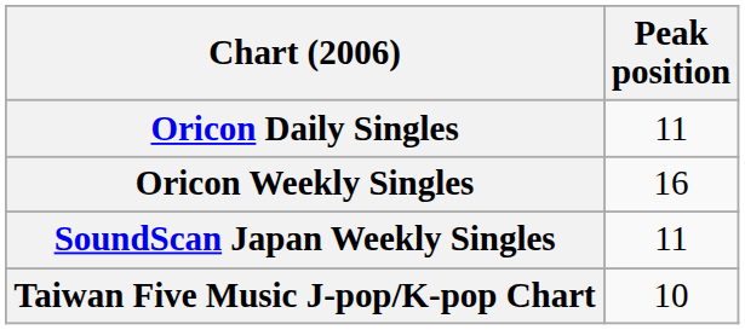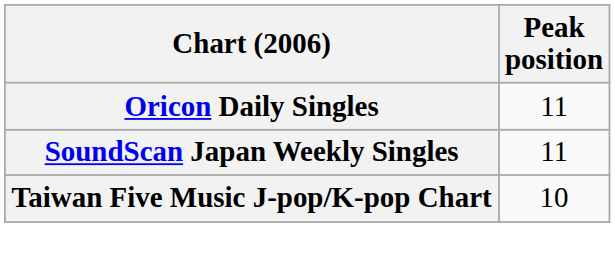- row: Oricon Weekly Singles | 16
